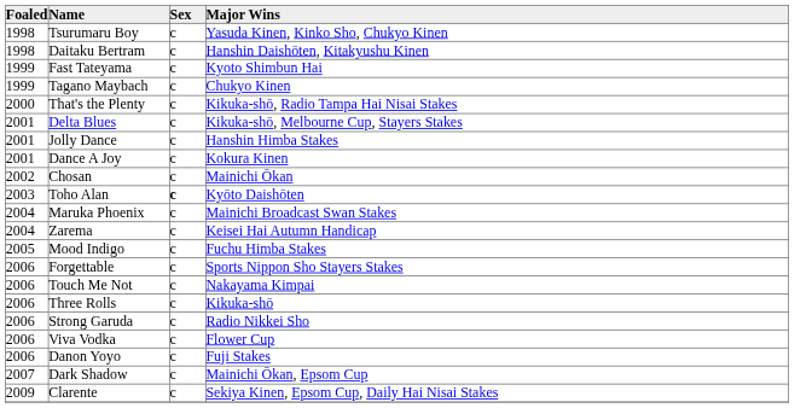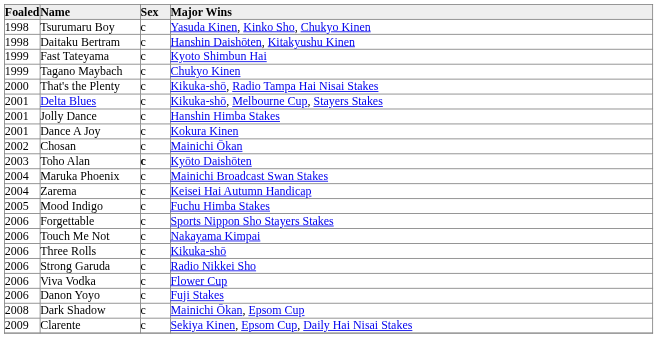Dark Shadow | Foaled: 2007 -> 2008
